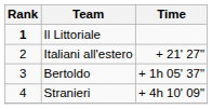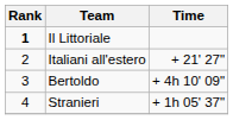Bertoldo | Time: + 1h 05' 37" -> + 4h 10' 09"
Stranieri | Time: + 4h 10' 09" -> + 1h 05' 37"
